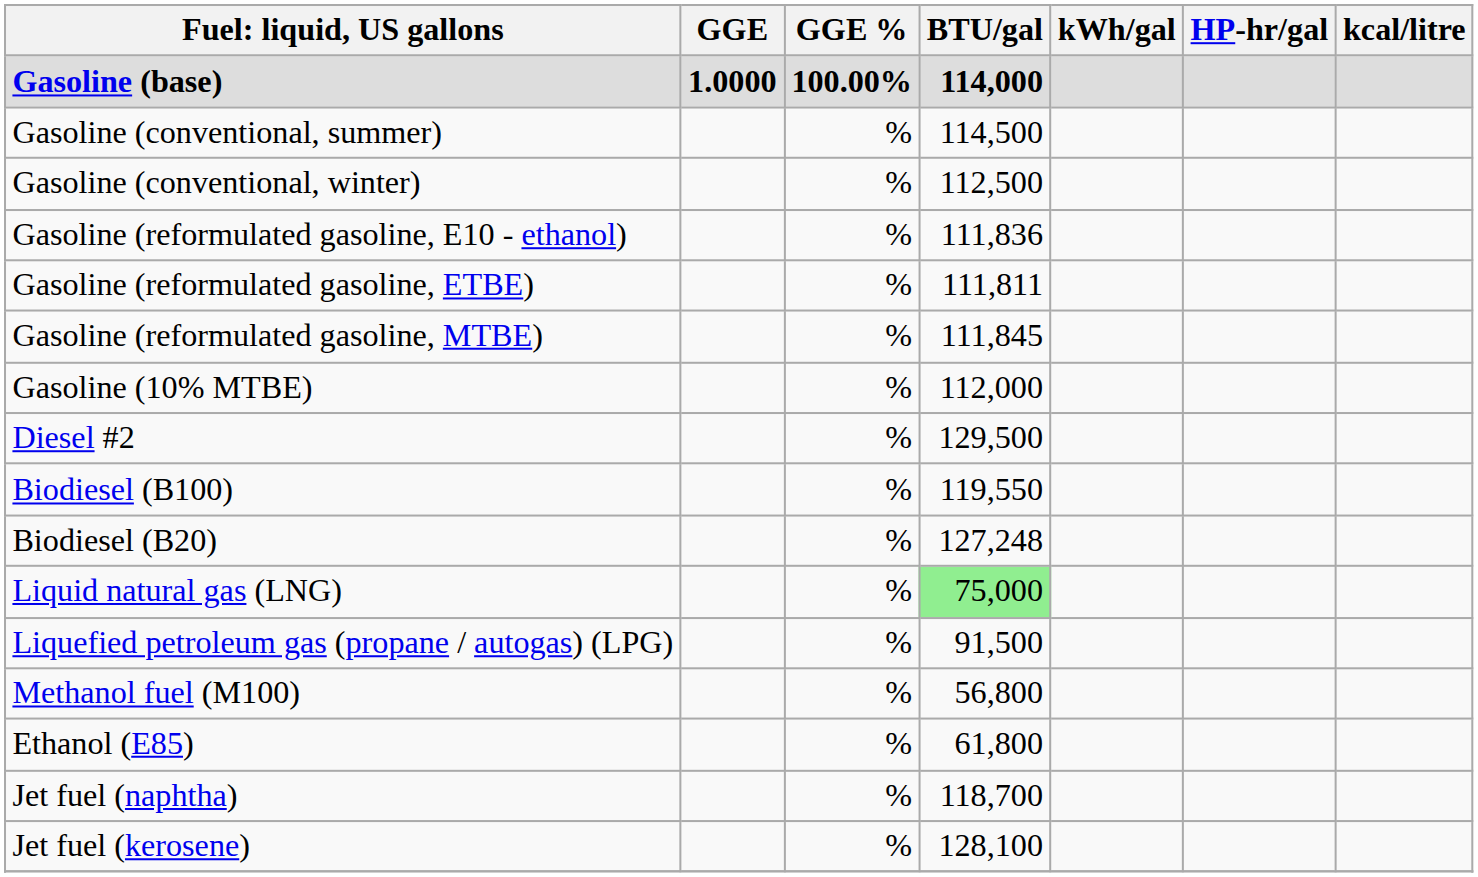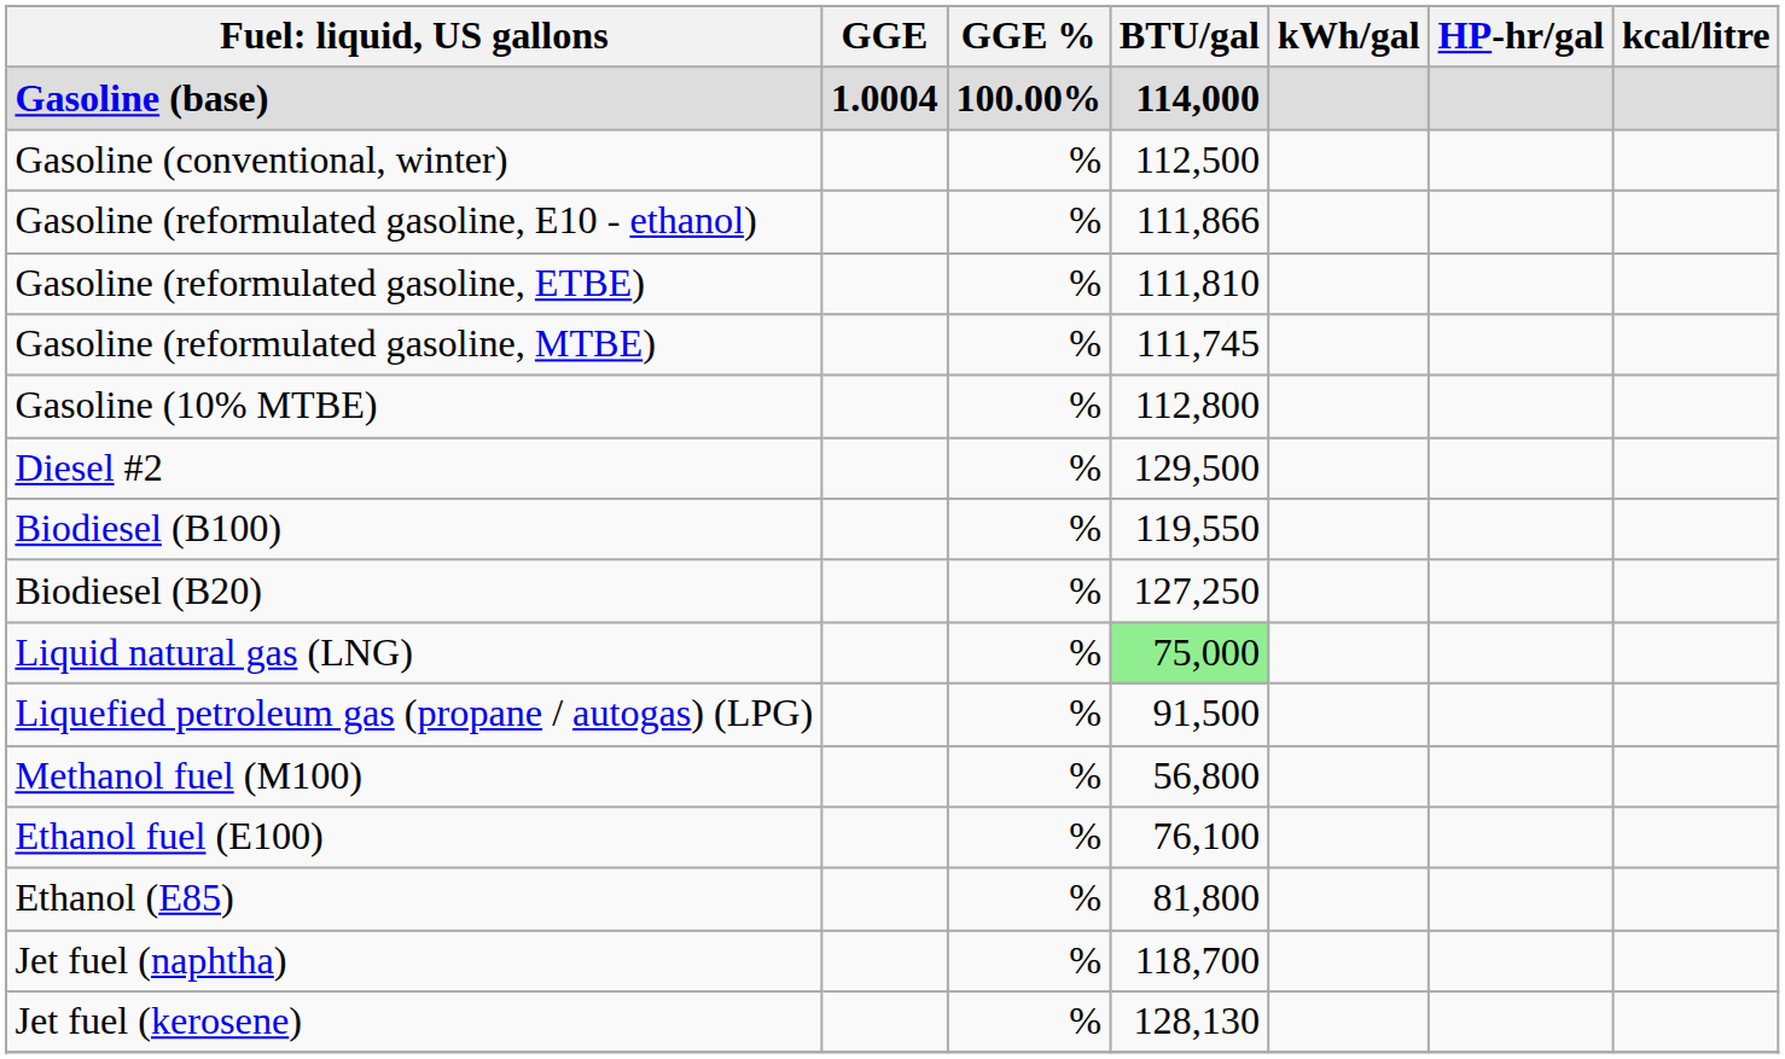Gasoline (base) | GGE: 1.0000 -> 1.0004
- row: Gasoline (conventional, summer) | % | 114,500
Gasoline (reformulated gasoline, E10 - ethanol) | BTU/gal: 111,836 -> 111,866
Gasoline (reformulated gasoline, ETBE) | BTU/gal: 111,811 -> 111,810
Gasoline (reformulated gasoline, MTBE) | BTU/gal: 111,845 -> 111,745
Gasoline (10% MTBE) | BTU/gal: 112,000 -> 112,800
Biodiesel (B20) | BTU/gal: 127,248 -> 127,250
+ row: Ethanol fuel (E100) | % | 76,100
Ethanol (E85) | BTU/gal: 61,800 -> 81,800
Jet fuel (kerosene) | BTU/gal: 128,100 -> 128,130
